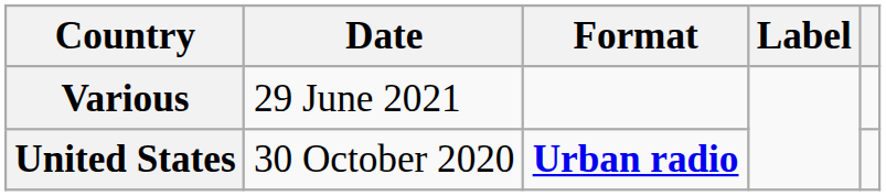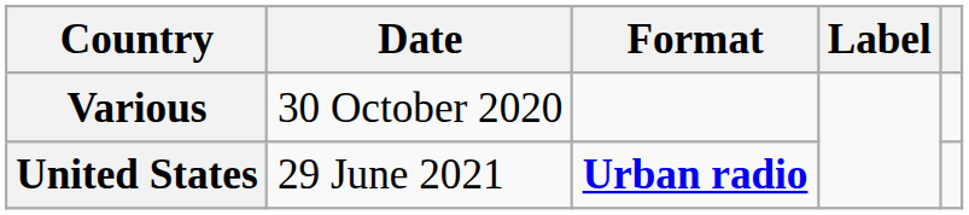Various | Date: 29 June 2021 -> 30 October 2020
United States | Date: 30 October 2020 -> 29 June 2021
